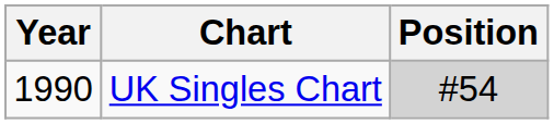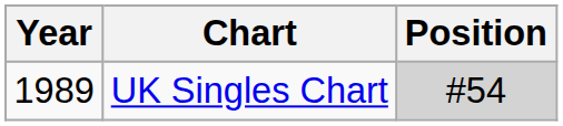UK Singles Chart | Year: 1990 -> 1989
